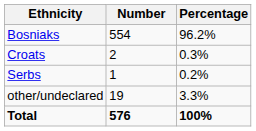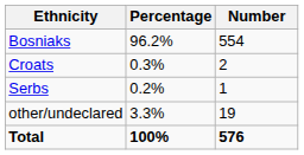columns swapped: Number <-> Percentage
